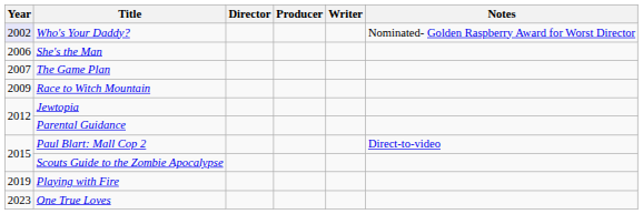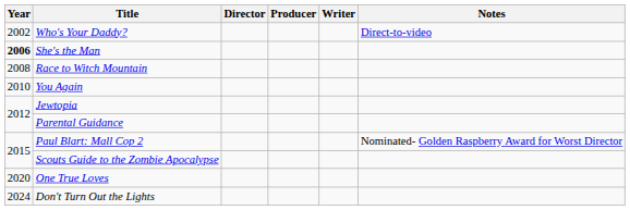Who's Your Daddy? | Year: lavender background -> no background
Who's Your Daddy? | Notes: Nominated- Golden Raspberry Award for Worst Director -> Direct-to-video
She's the Man | Year: normal -> bold
- row: 2007 | The Game Plan
Race to Witch Mountain | Year: 2009 -> 2008
+ row: 2010 | You Again
Paul Blart: Mall Cop 2 | Notes: Direct-to-video -> Nominated- Golden Raspberry Award for Worst Director
- row: 2019 | Playing with Fire
One True Loves | Year: 2023 -> 2020
+ row: 2024 | Don't Turn Out the Lights
